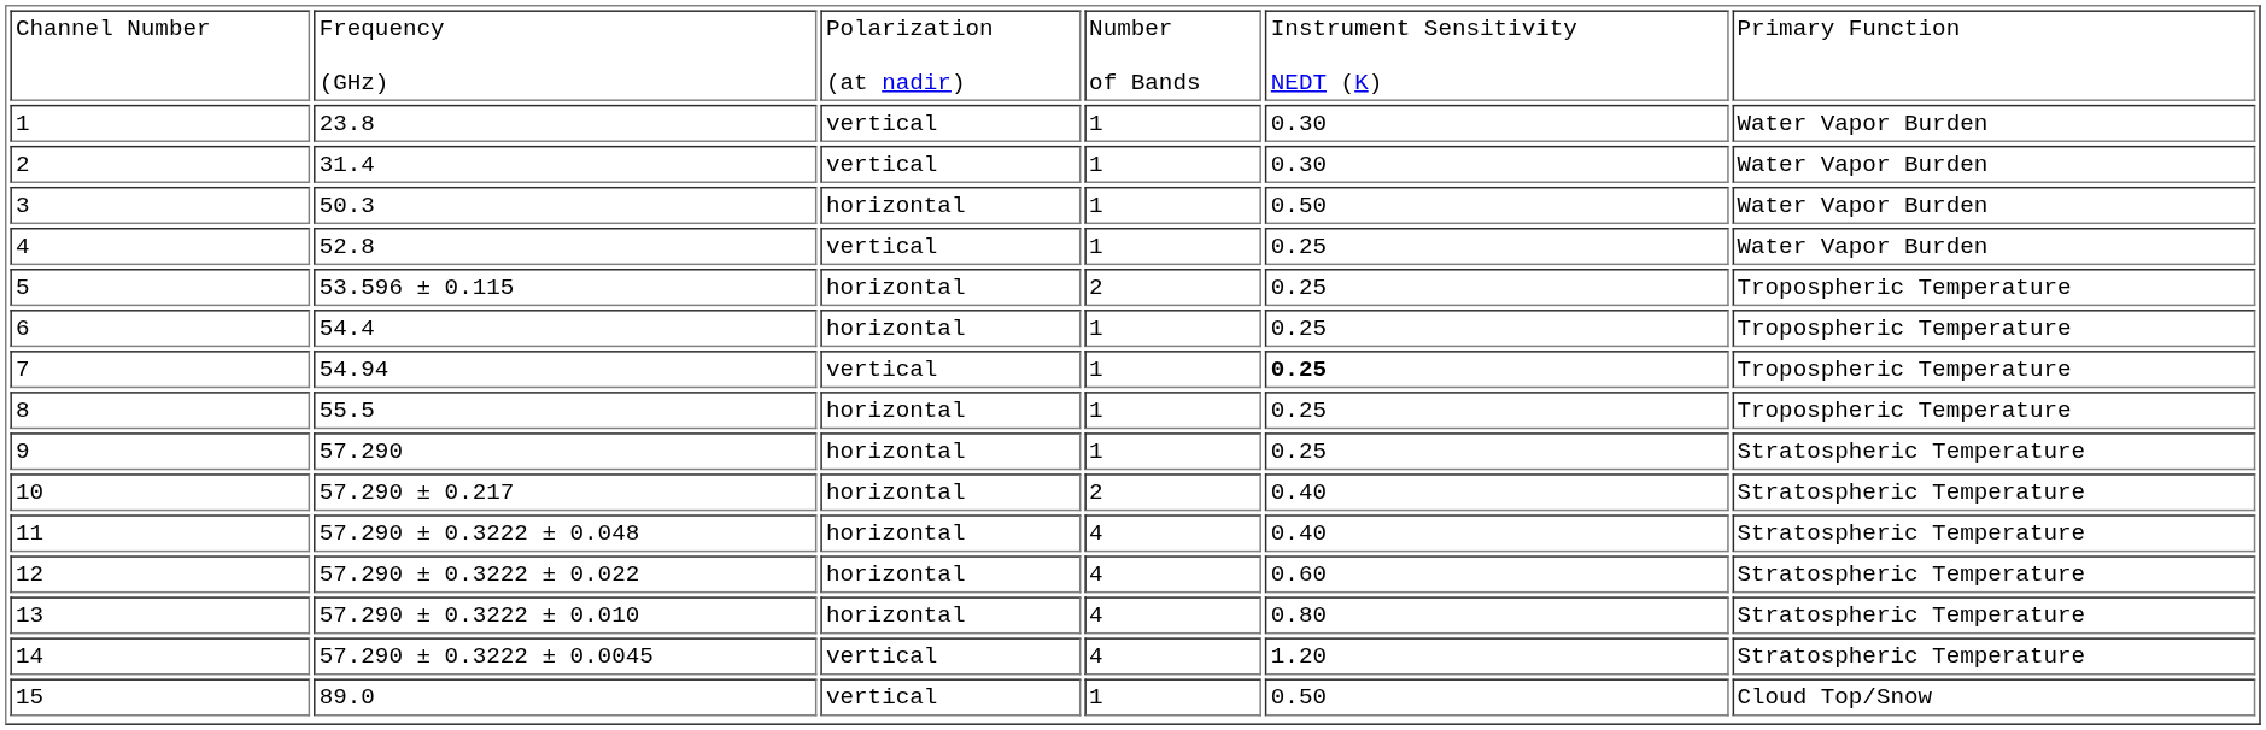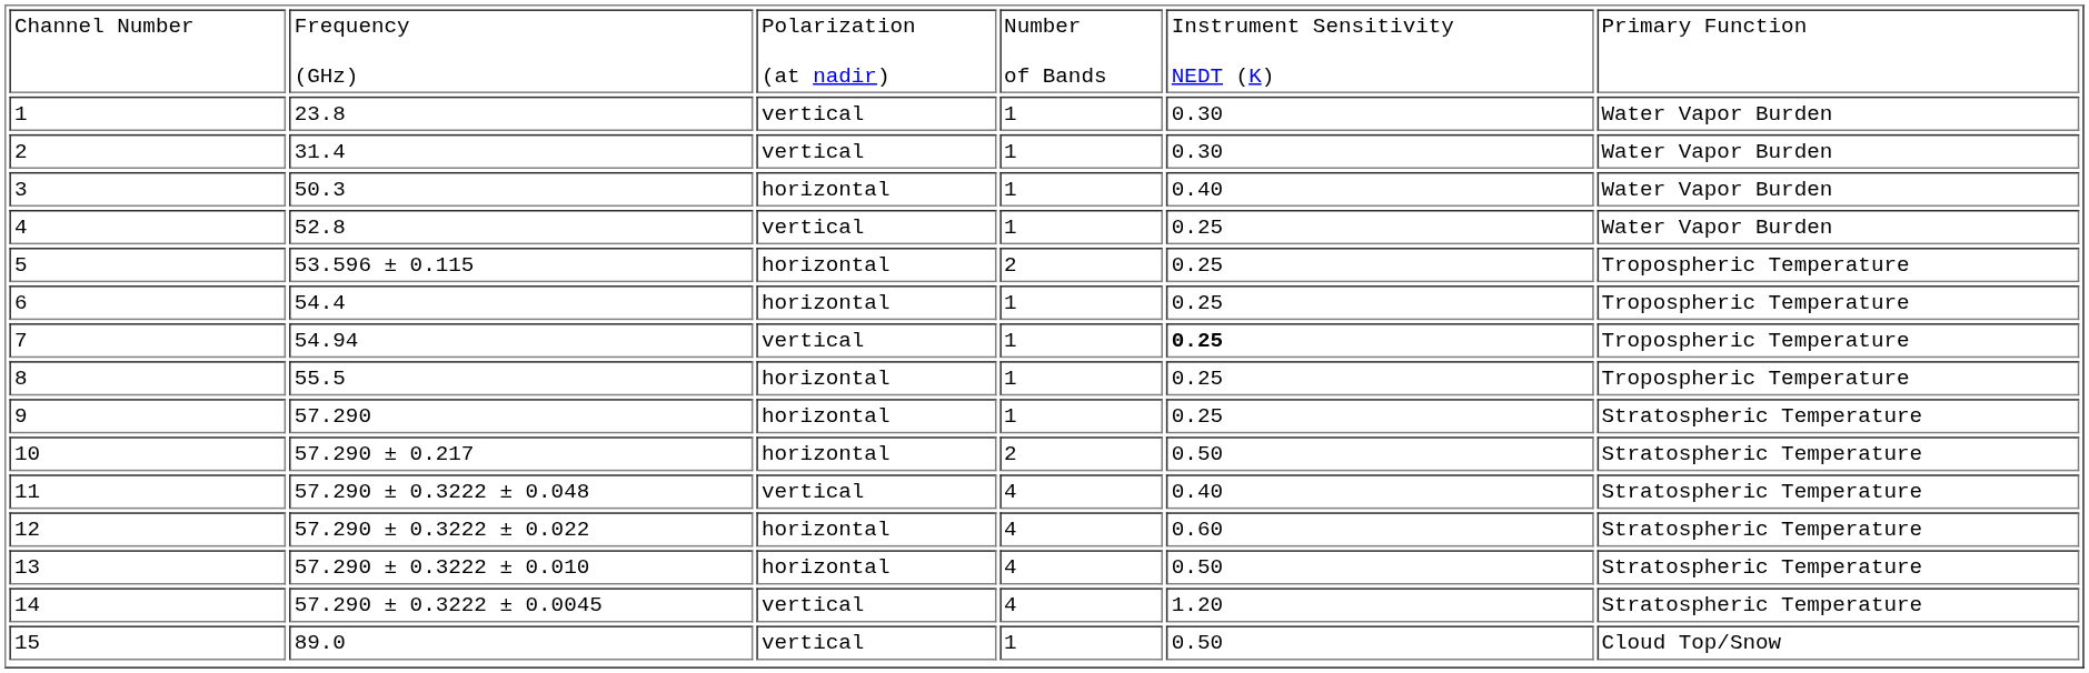3 | column 5: 0.50 -> 0.40
10 | column 5: 0.40 -> 0.50
11 | column 3: horizontal -> vertical
13 | column 5: 0.80 -> 0.50
